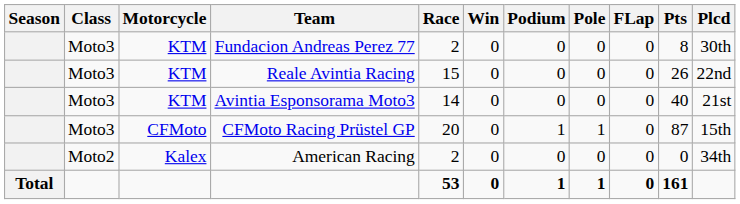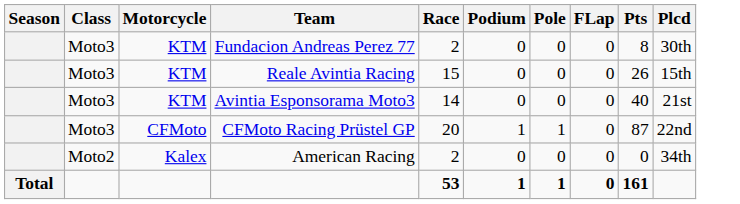- column: Win | 0 | 0 | 0 | 0 | 0 | 0
Reale Avintia Racing | Plcd: 22nd -> 15th
CFMoto Racing Prüstel GP | Plcd: 15th -> 22nd
